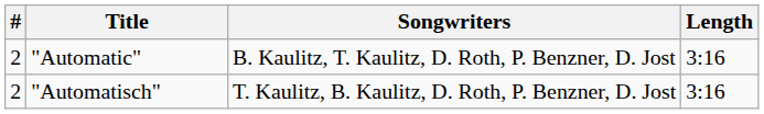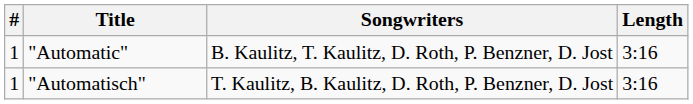"Automatic" | #: 2 -> 1
"Automatisch" | #: 2 -> 1
